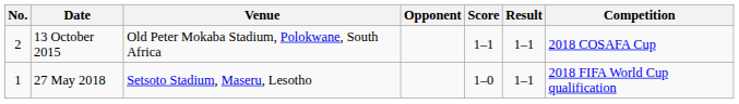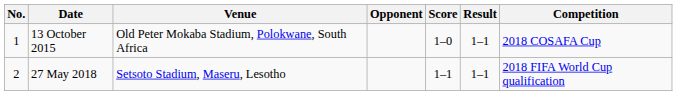13 October 2015 | No.: 2 -> 1
13 October 2015 | Score: 1–1 -> 1–0
27 May 2018 | No.: 1 -> 2
27 May 2018 | Score: 1–0 -> 1–1
